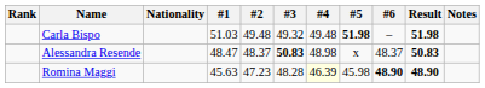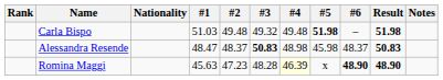Alessandra Resende | #5: x -> 45.98
Romina Maggi | #5: 45.98 -> x
